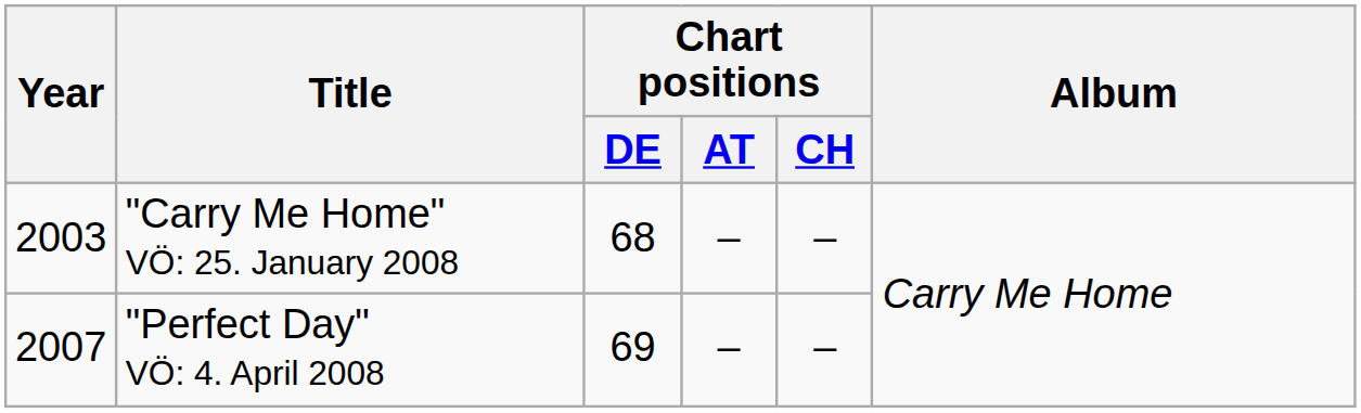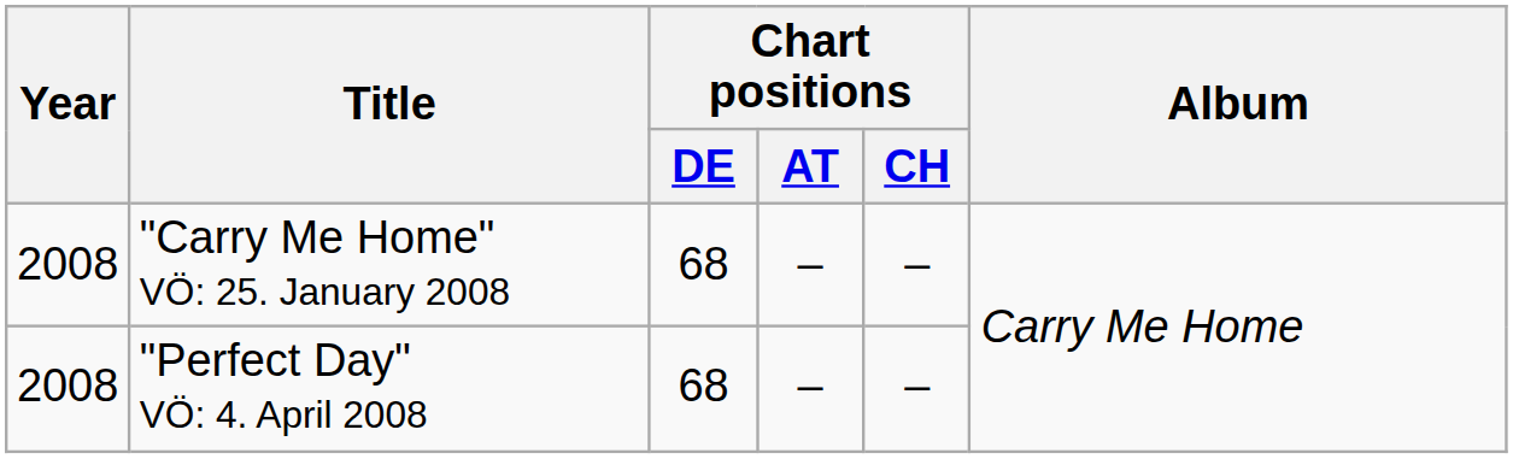"Carry Me Home" VÖ: 25. January 2008 | Year: 2003 -> 2008
"Perfect Day" VÖ: 4. April 2008 | Year: 2007 -> 2008
"Perfect Day" VÖ: 4. April 2008 | Chart positions / DE: 69 -> 68
